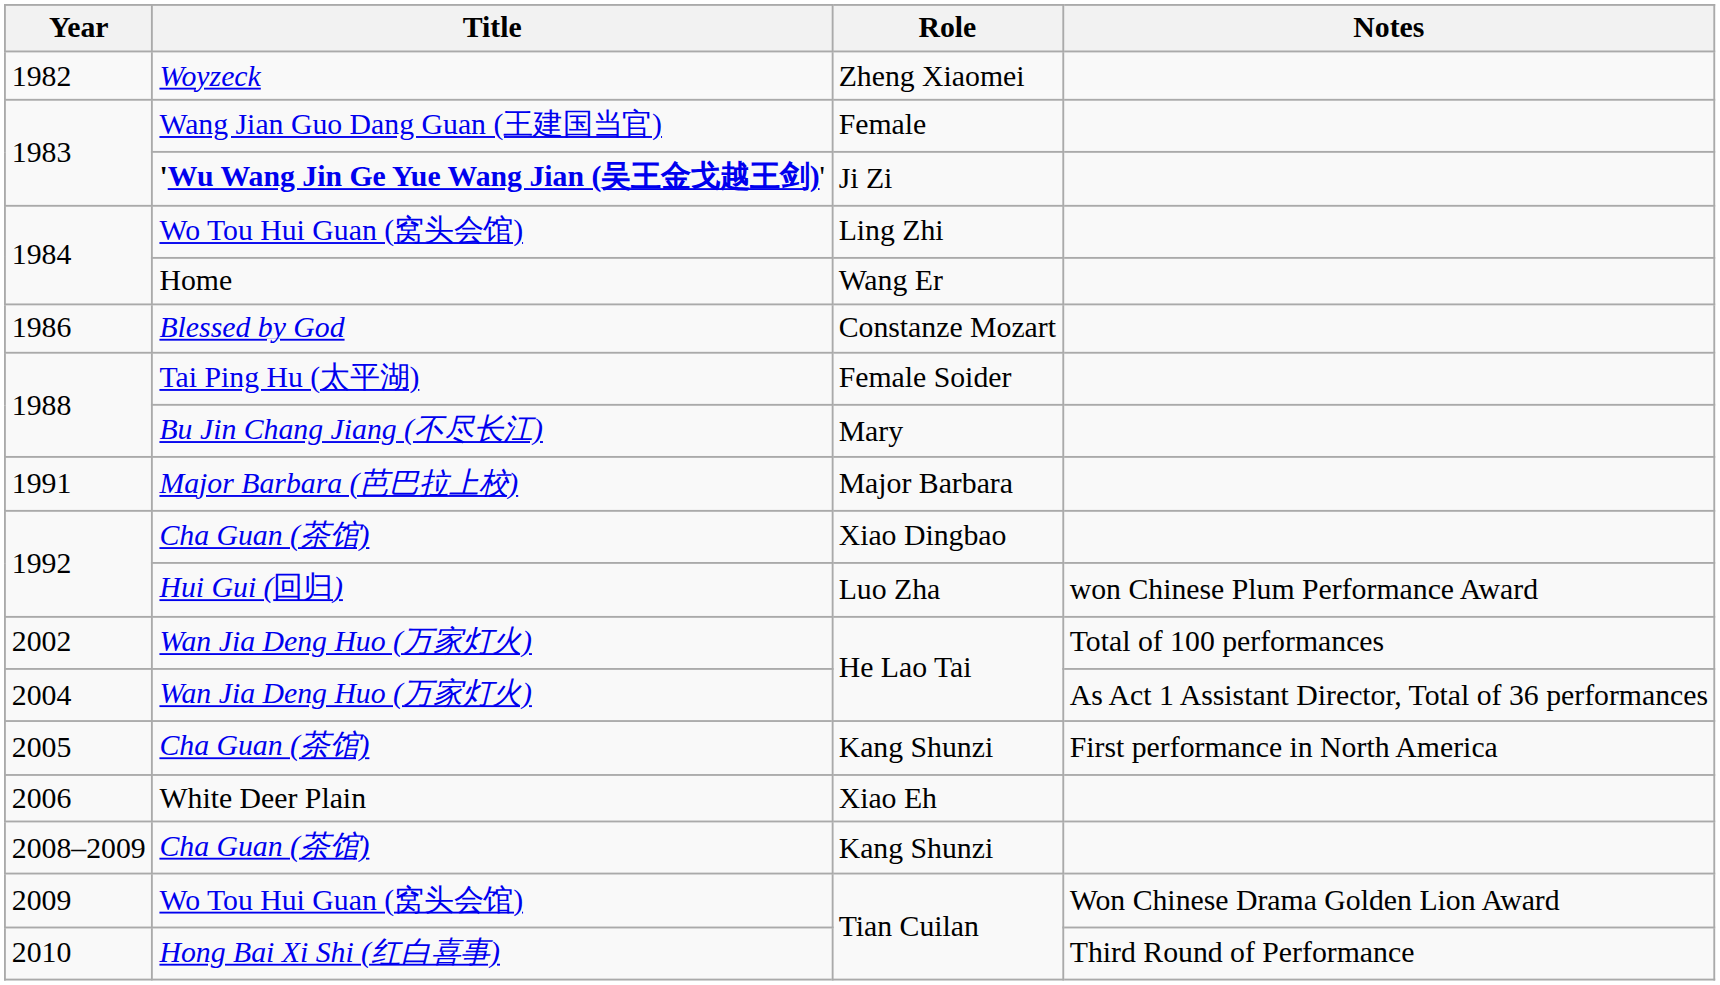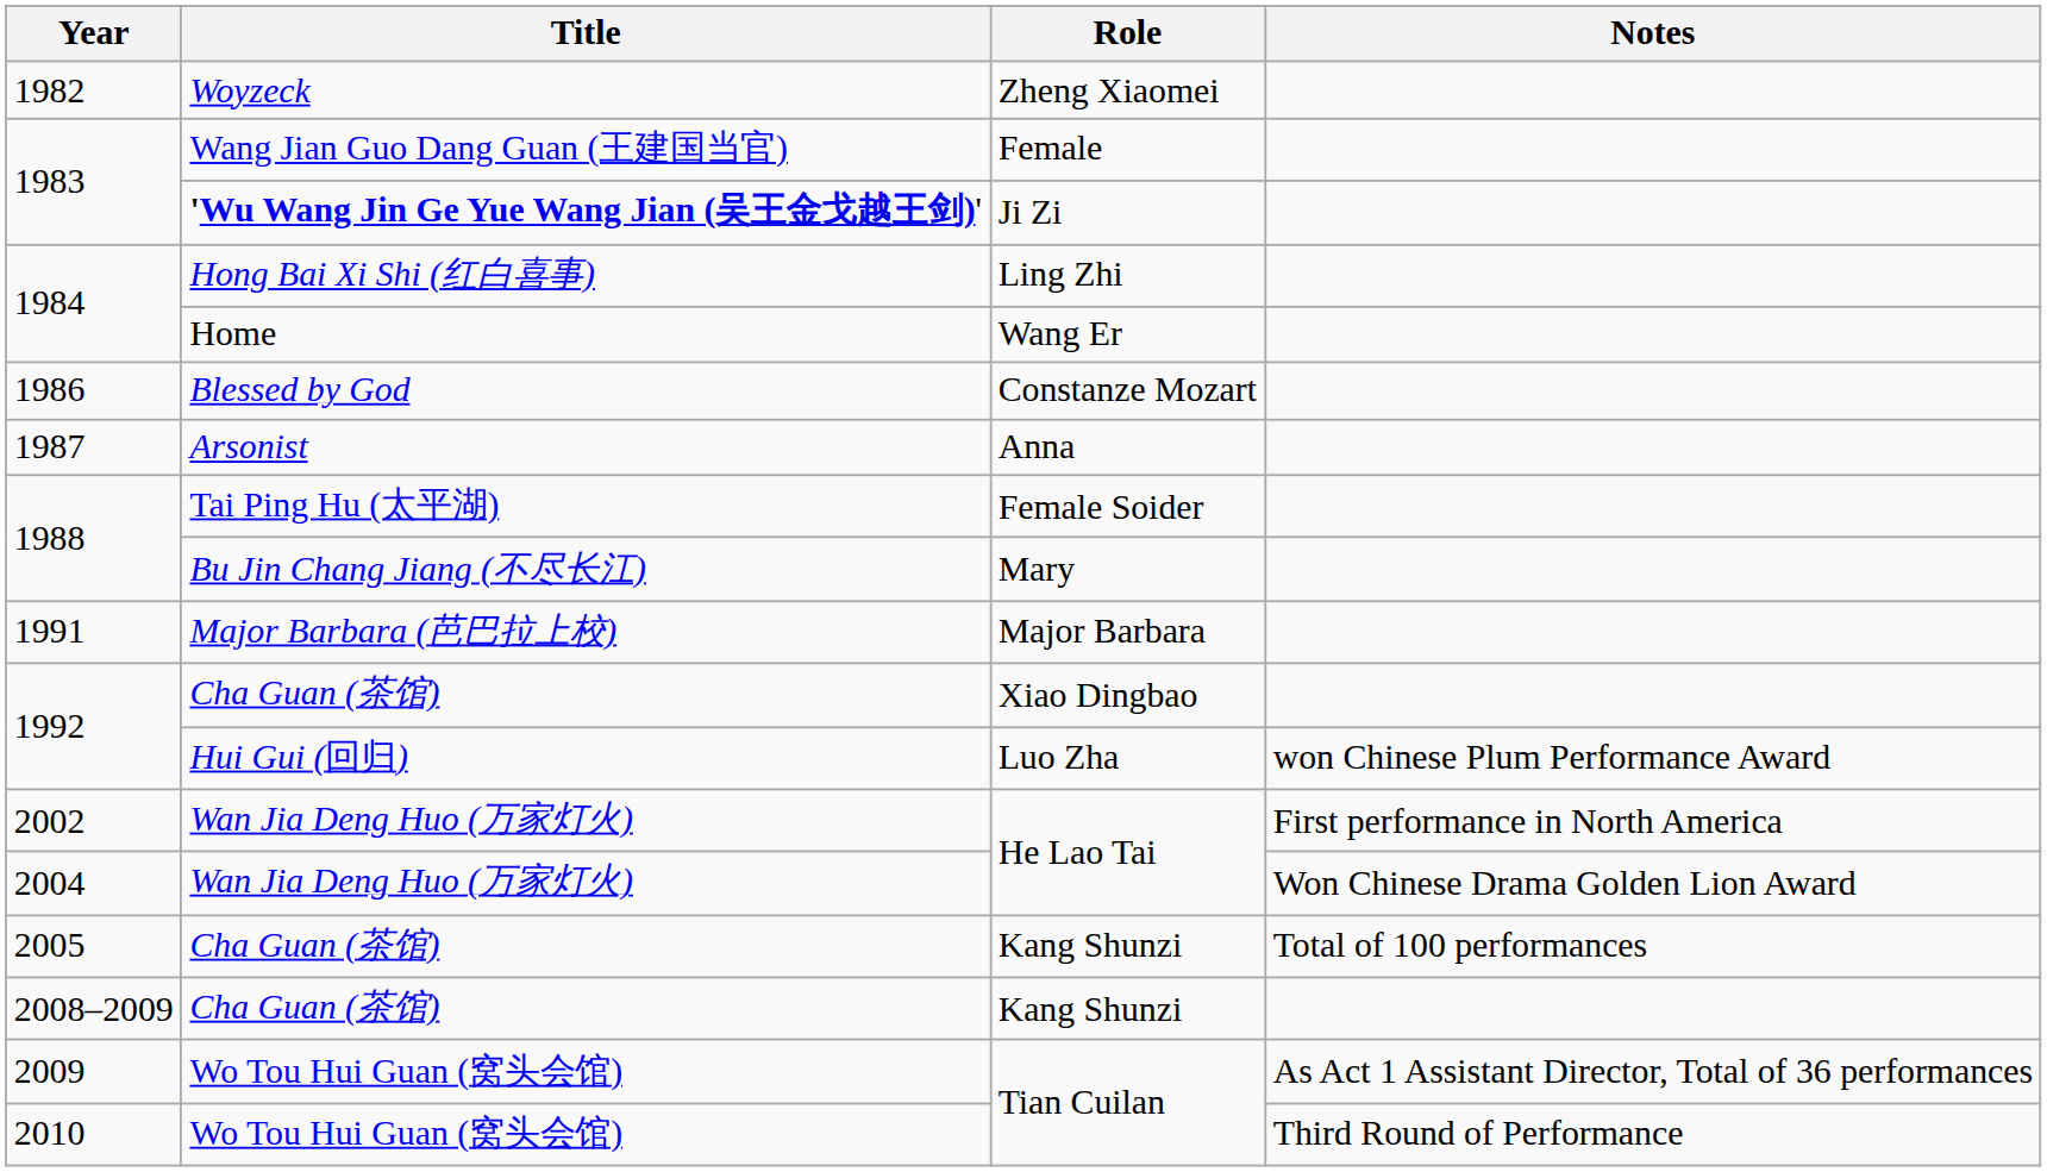Ling Zhi | Title: Wo Tou Hui Guan (窝头会馆) -> Hong Bai Xi Shi (红白喜事)
+ row: 1987 | Arsonist | Anna
2002 / He Lao Tai | Notes: Total of 100 performances -> First performance in North America
2004 / He Lao Tai | Notes: As Act 1 Assistant Director, Total of 36 performances -> Won Chinese Drama Golden Lion Award
2005 / Kang Shunzi | Notes: First performance in North America -> Total of 100 performances
- row: 2006 | White Deer Plain | Xiao Eh
2009 / Tian Cuilan | Notes: Won Chinese Drama Golden Lion Award -> As Act 1 Assistant Director, Total of 36 performances
2010 / Tian Cuilan | Title: Hong Bai Xi Shi (红白喜事) -> Wo Tou Hui Guan (窝头会馆)
